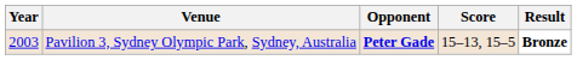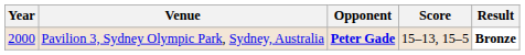Pavilion 3, Sydney Olympic Park, Sydney, Australia | Year: 2003 -> 2000
